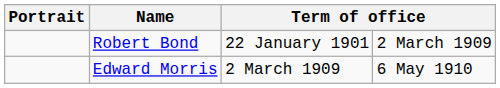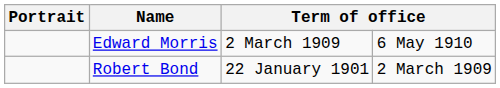rows swapped: Robert Bond <-> Edward Morris
